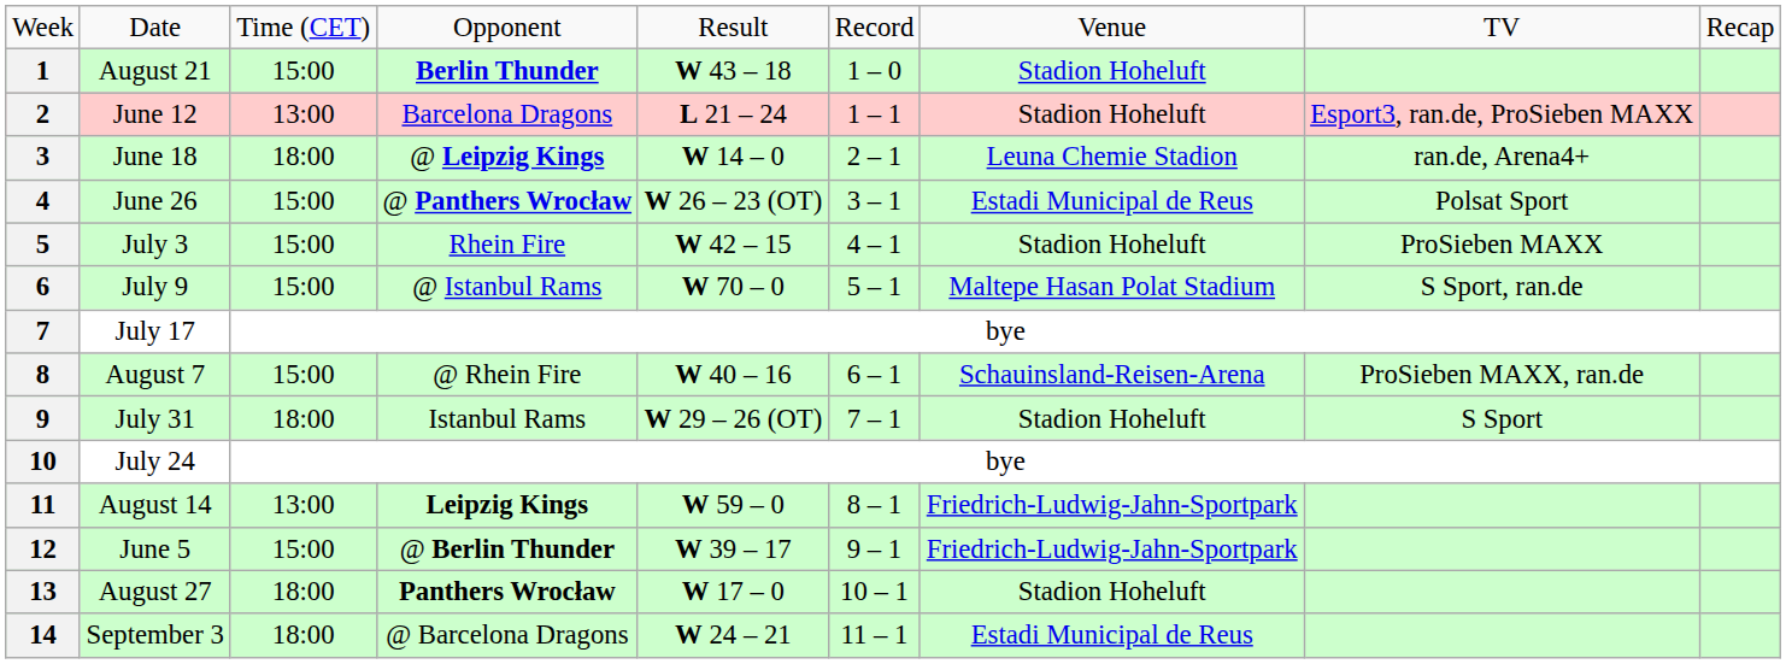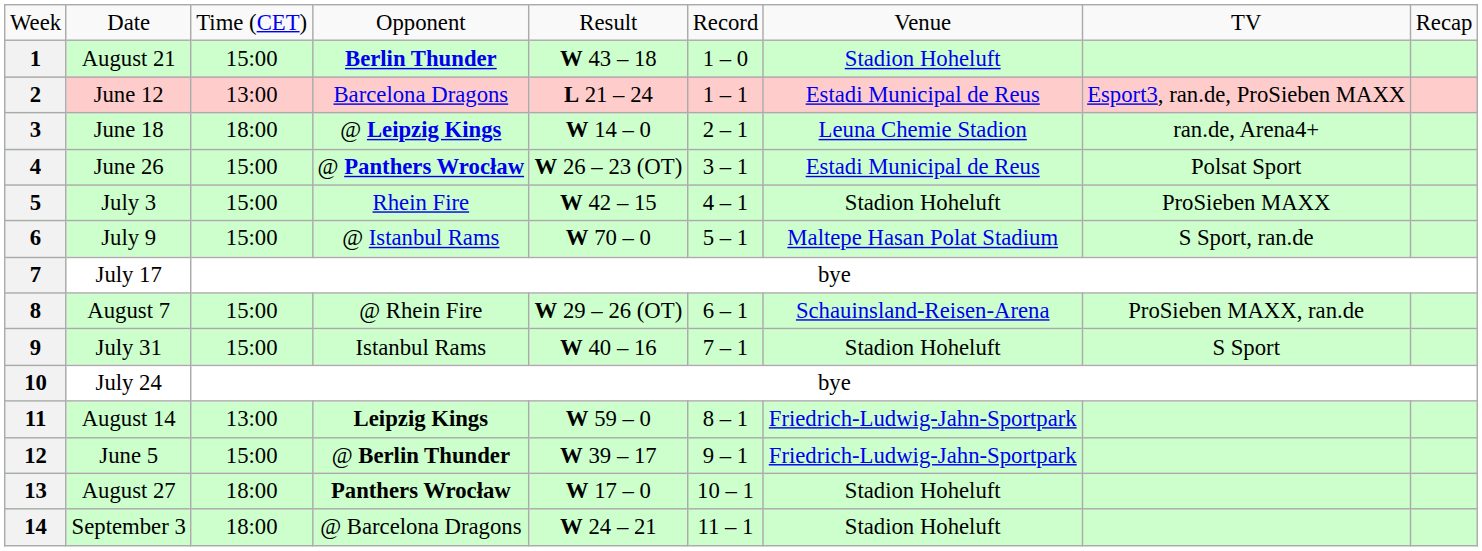2 | column 7: Stadion Hoheluft -> Estadi Municipal de Reus
8 | column 5: W 40 – 16 -> W 29 – 26 (OT)
9 | column 3: 18:00 -> 15:00
9 | column 5: W 29 – 26 (OT) -> W 40 – 16
14 | column 7: Estadi Municipal de Reus -> Stadion Hoheluft
